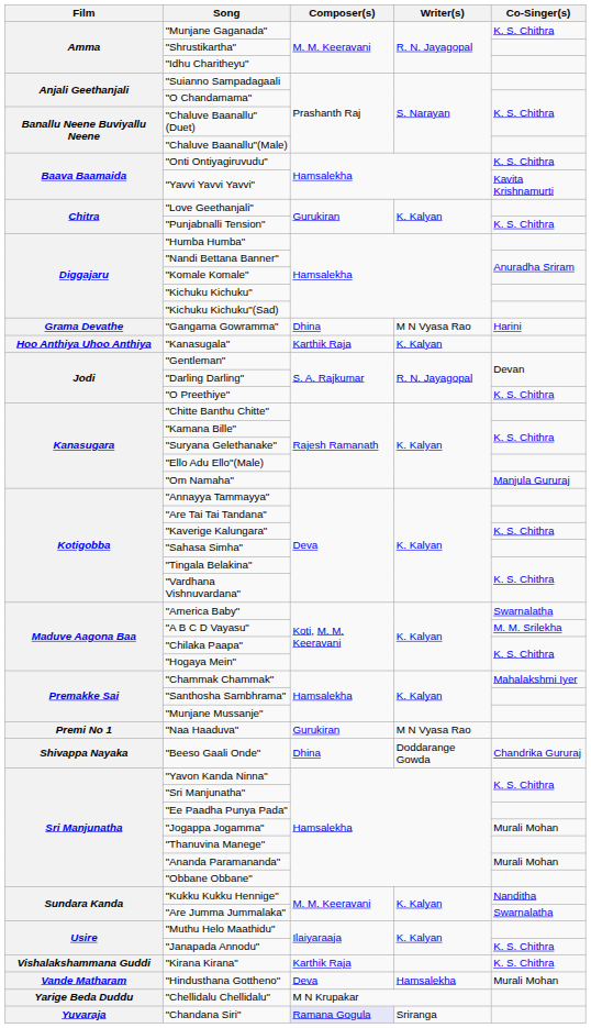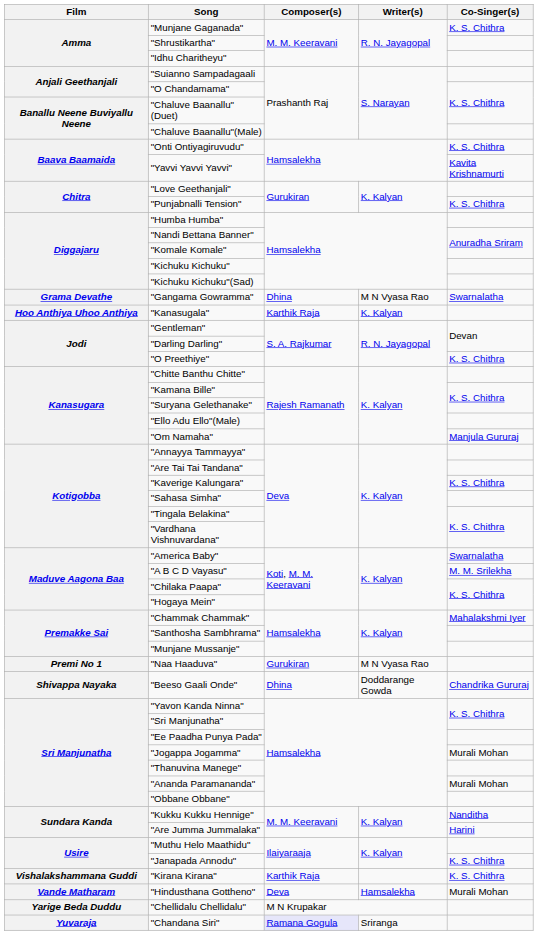"Gangama Gowramma" | Co-Singer(s): Harini -> Swarnalatha
"Are Jumma Jummalaka" | Co-Singer(s): Swarnalatha -> Harini
